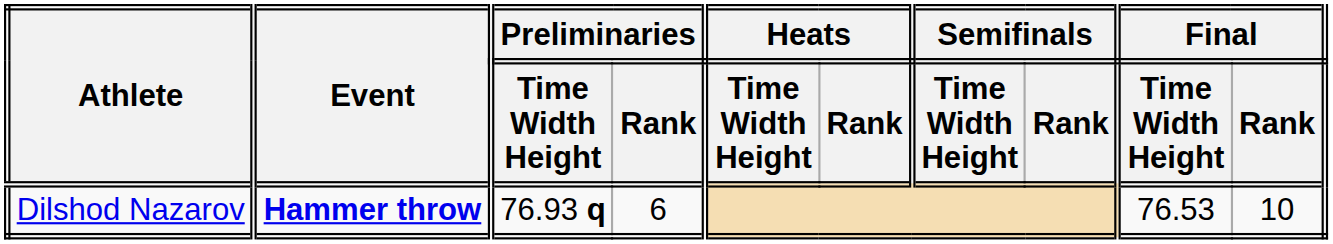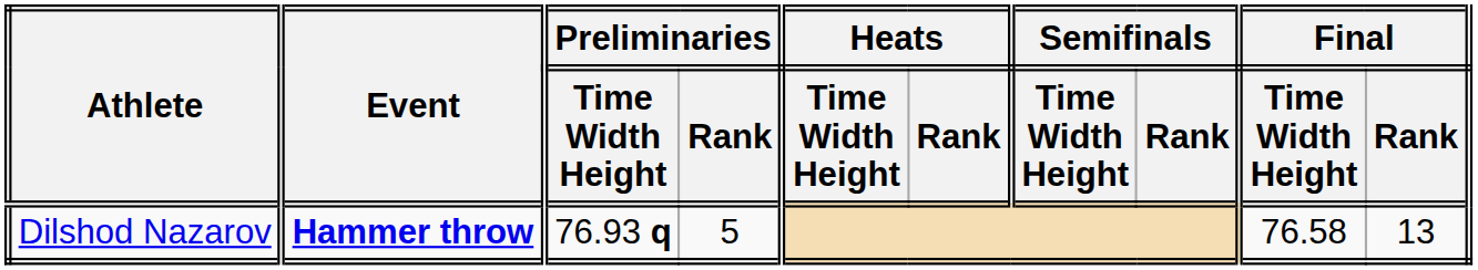Dilshod Nazarov | Preliminaries / Rank: 6 -> 5
Dilshod Nazarov | Final / Time Width Height: 76.53 -> 76.58
Dilshod Nazarov | Final / Rank: 10 -> 13
